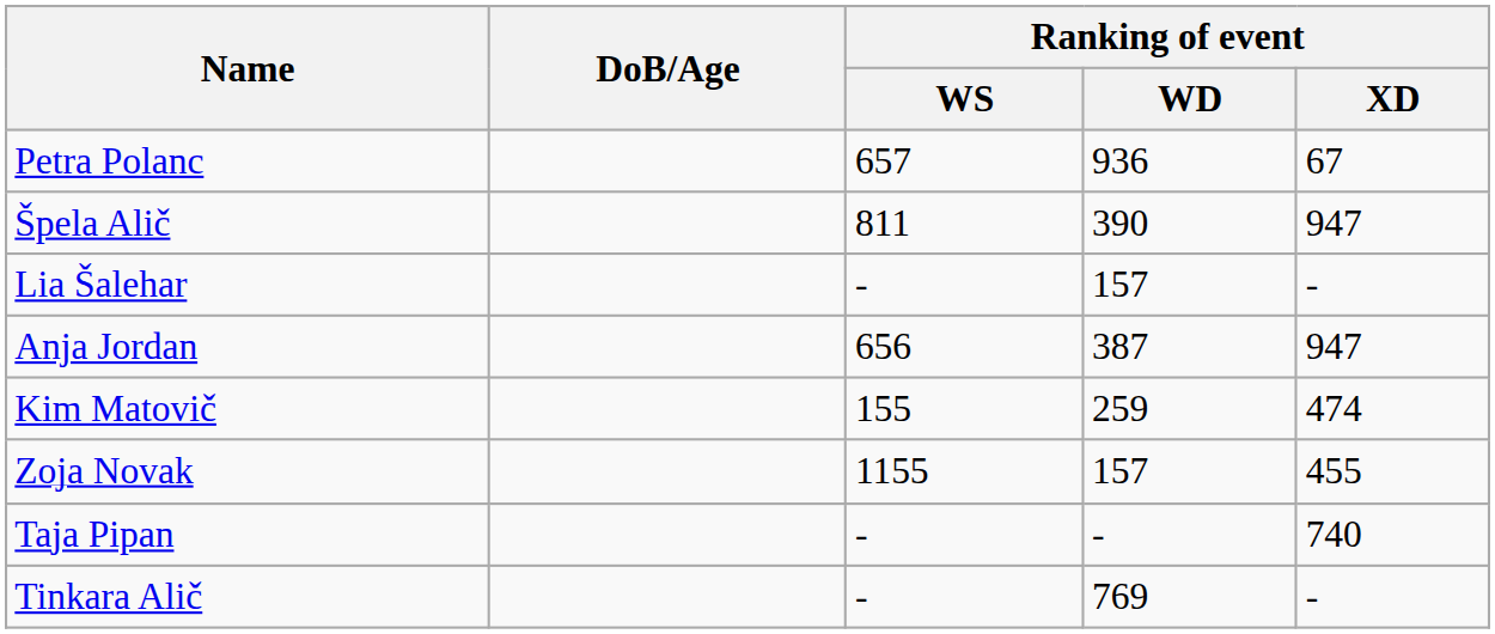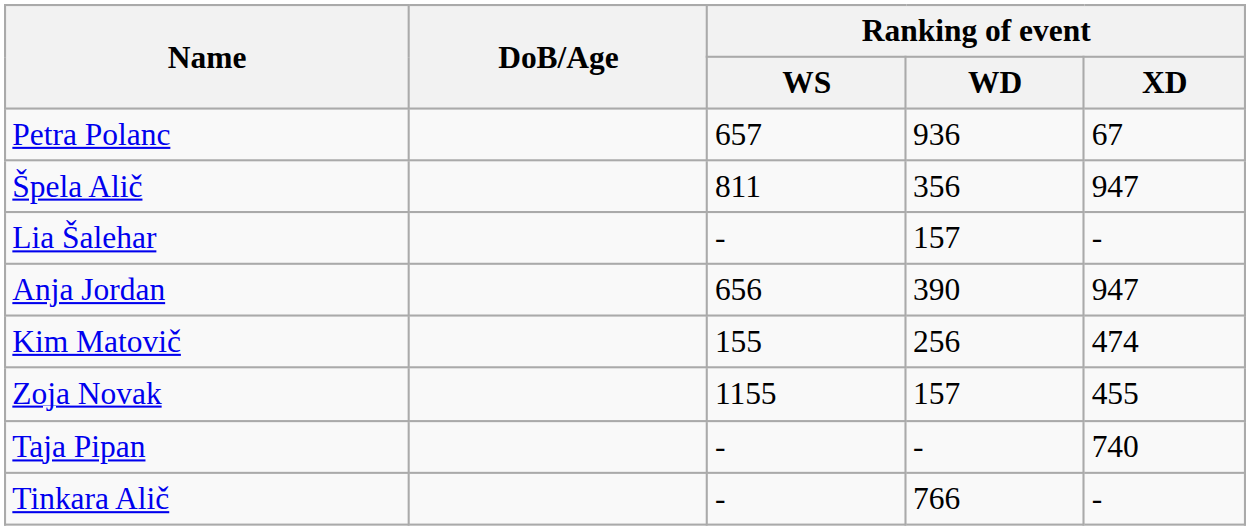Špela Alič | Ranking of event / WD: 390 -> 356
Anja Jordan | Ranking of event / WD: 387 -> 390
Kim Matovič | Ranking of event / WD: 259 -> 256
Tinkara Alič | Ranking of event / WD: 769 -> 766
